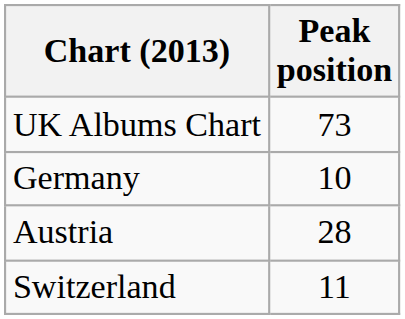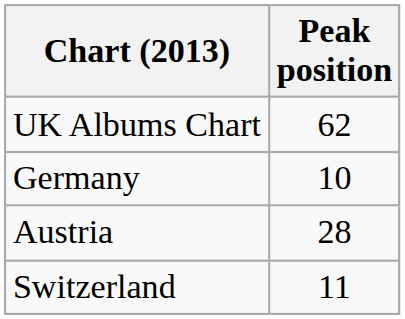UK Albums Chart | Peak position: 73 -> 62
